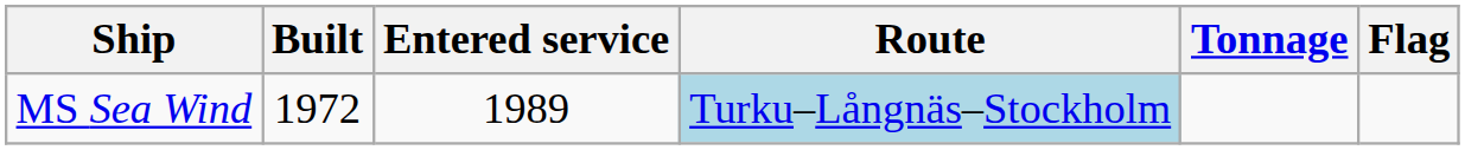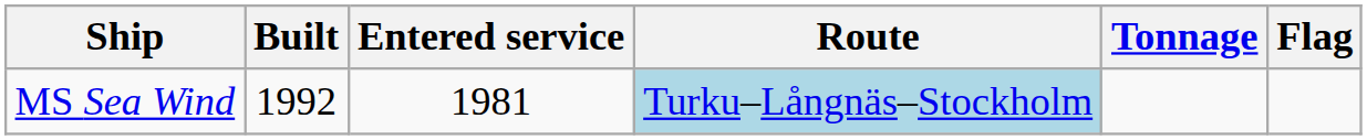MS Sea Wind | Built: 1972 -> 1992
MS Sea Wind | Entered service: 1989 -> 1981
